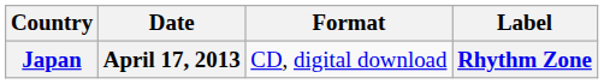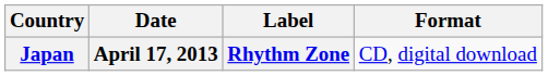columns swapped: Format <-> Label
